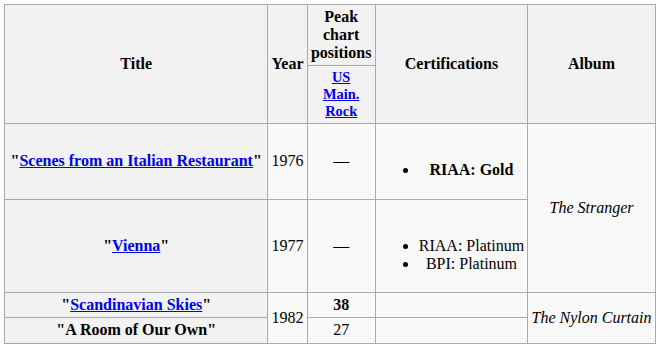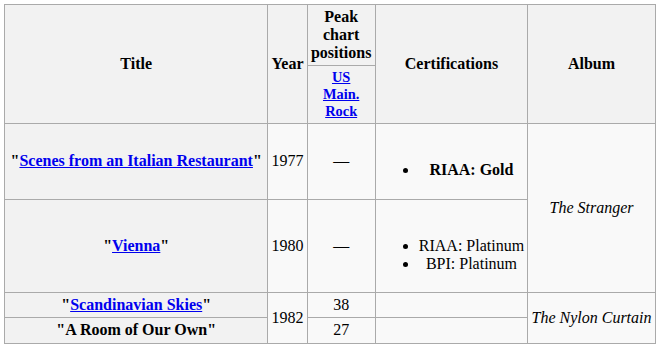"Scenes from an Italian Restaurant" | Year: 1976 -> 1977
"Vienna" | Year: 1977 -> 1980
"Scandinavian Skies" | Peak chart positions / US Main. Rock: bold -> normal
